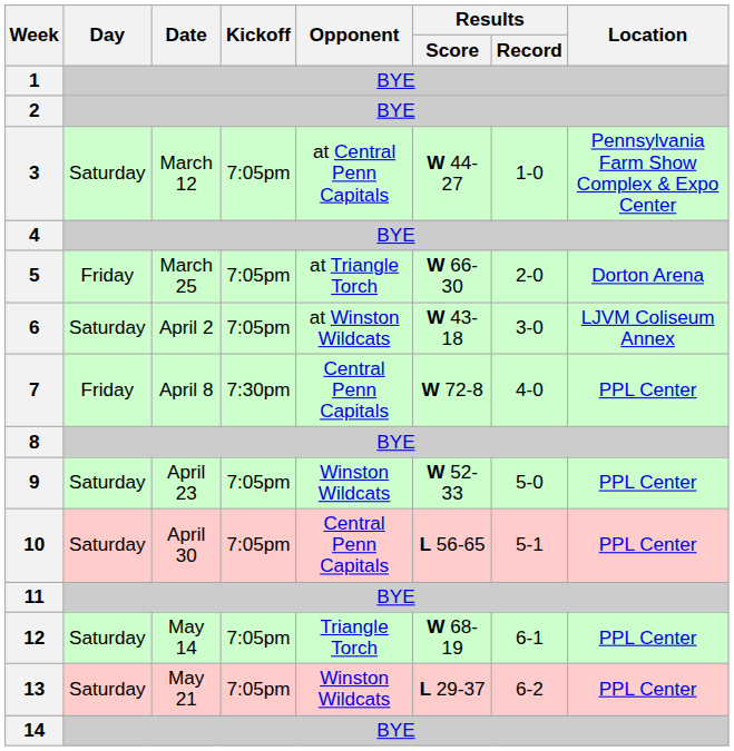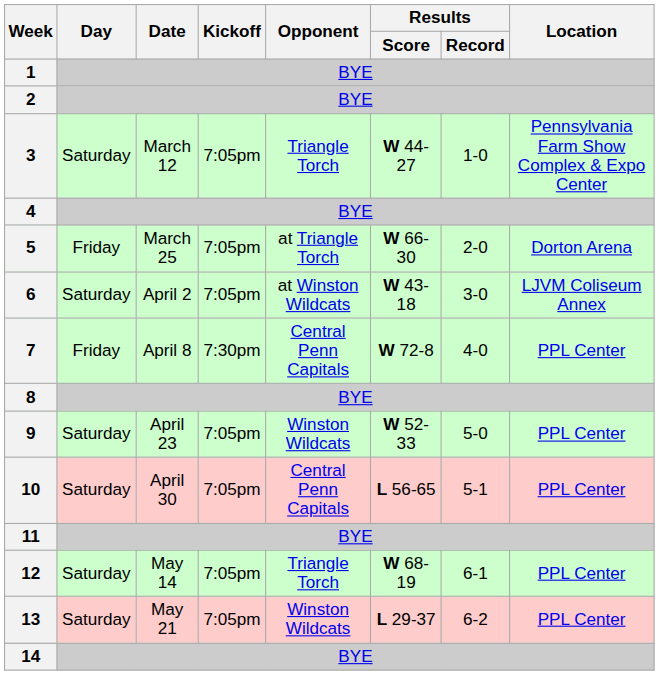3 | Opponent: at Central Penn Capitals -> Triangle Torch
